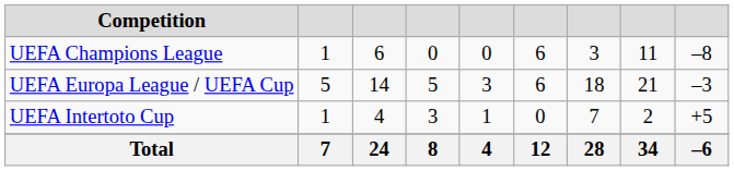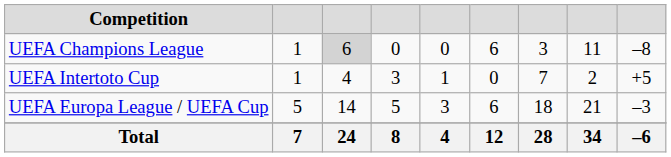UEFA Champions League | column 3: no background -> lightgrey background
rows swapped: UEFA Europa League / UEFA Cup <-> UEFA Intertoto Cup
